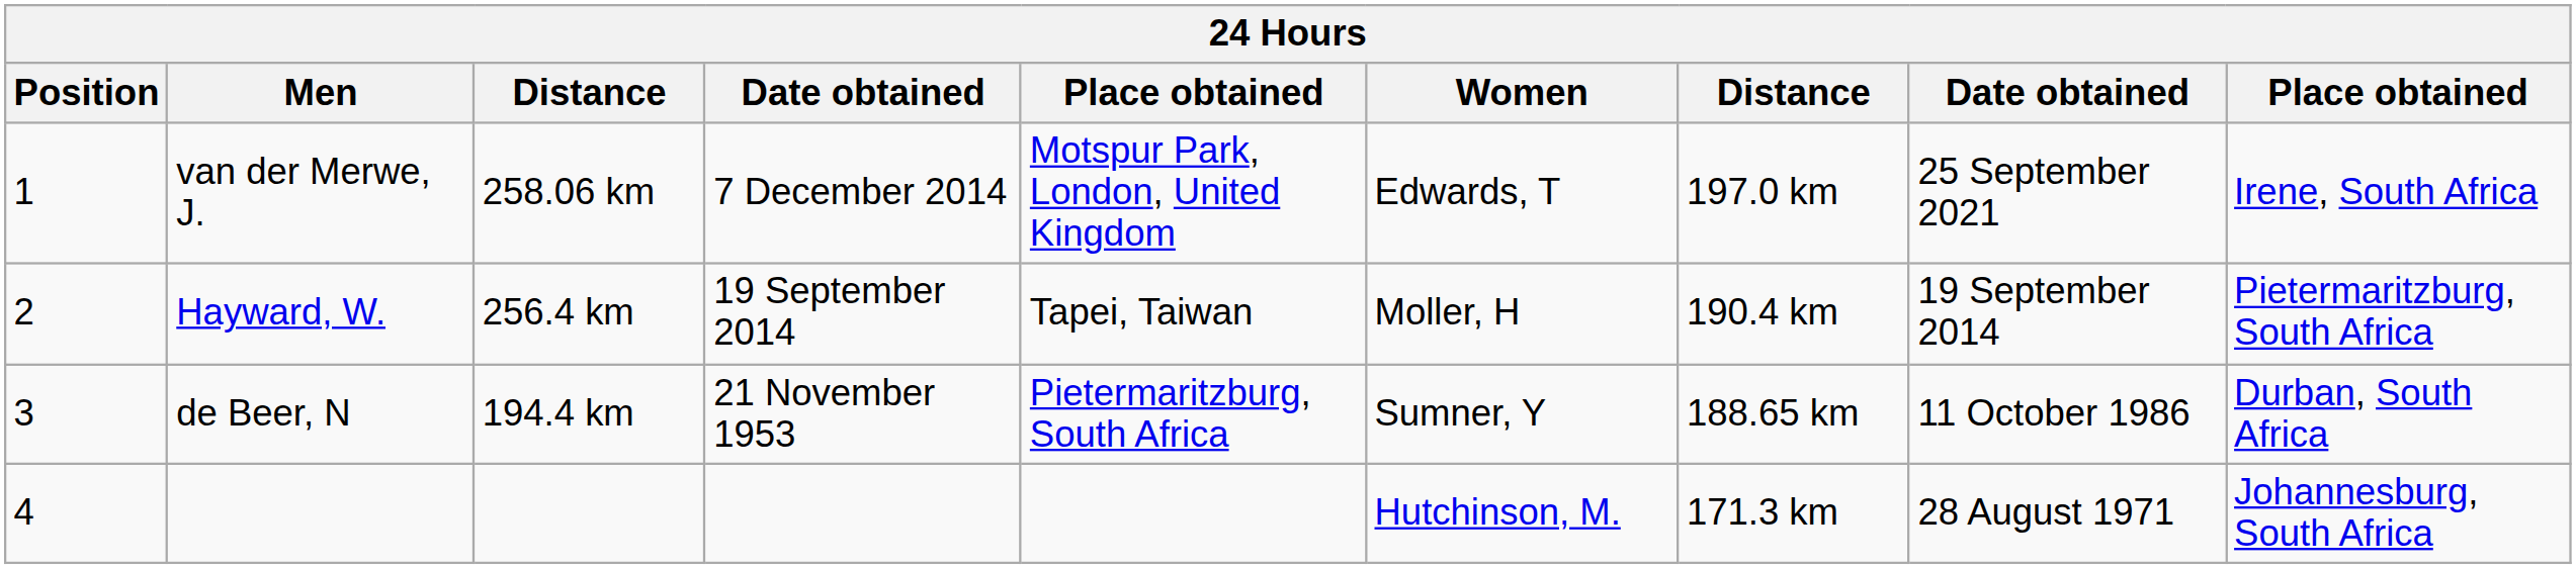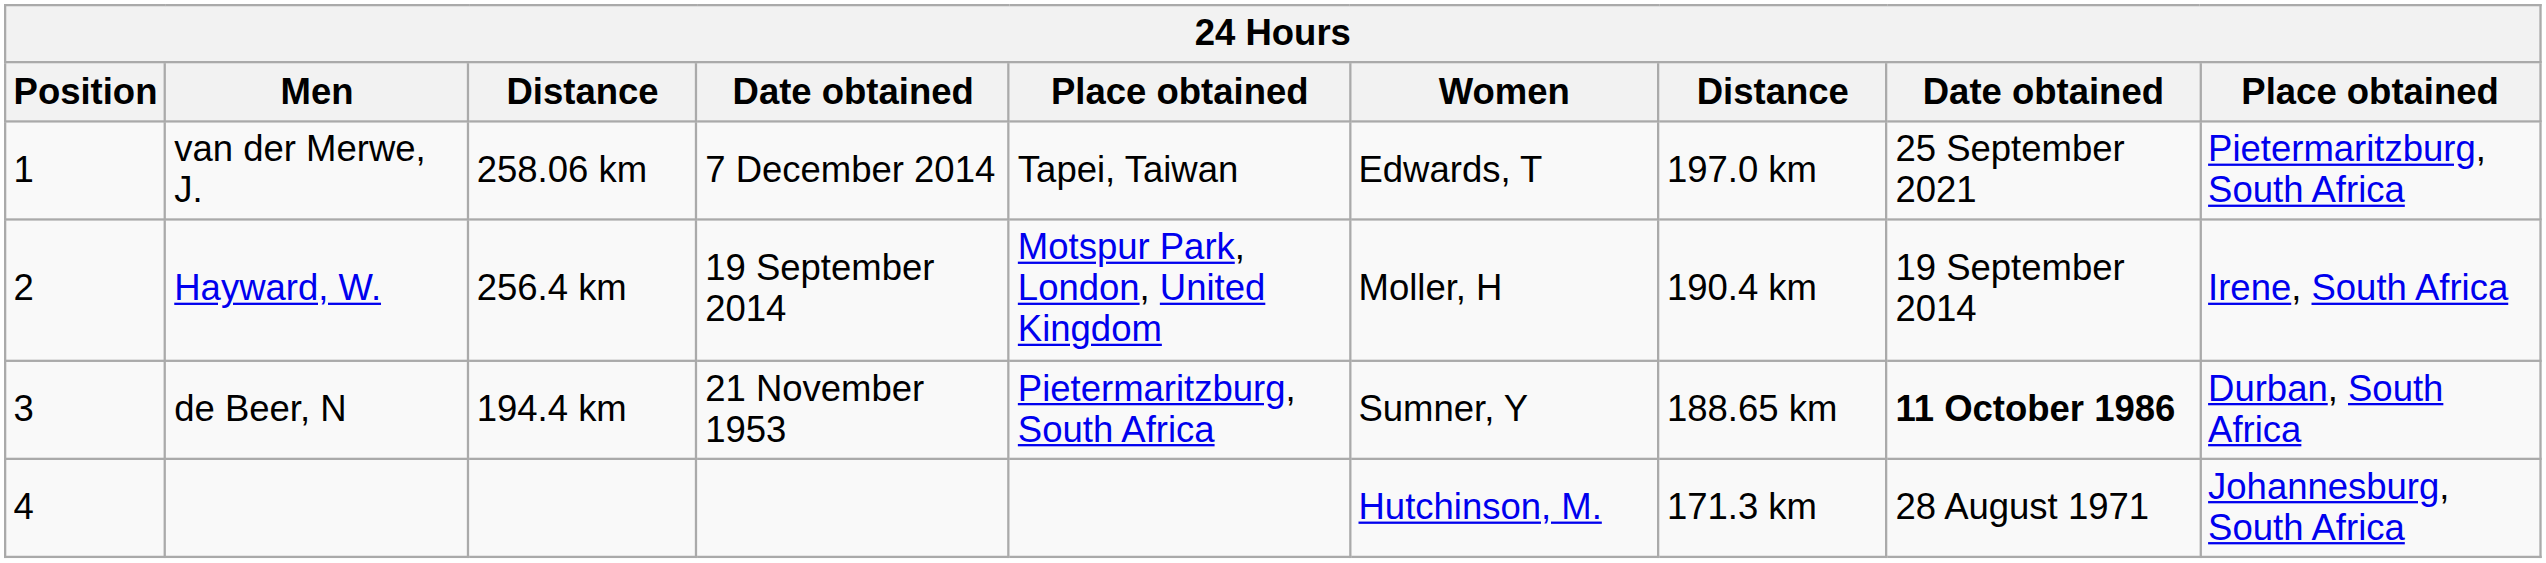van der Merwe, J. | column 5: Motspur Park, London, United Kingdom -> Tapei, Taiwan
van der Merwe, J. | column 9: Irene, South Africa -> Pietermaritzburg, South Africa
Hayward, W. | column 5: Tapei, Taiwan -> Motspur Park, London, United Kingdom
Hayward, W. | column 9: Pietermaritzburg, South Africa -> Irene, South Africa
de Beer, N | column 8: normal -> bold
